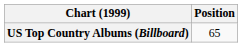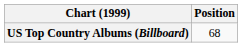US Top Country Albums (Billboard) | Position: 65 -> 68
